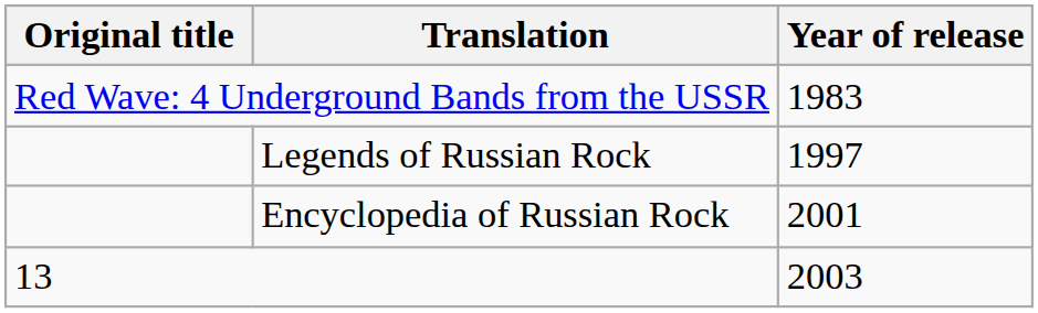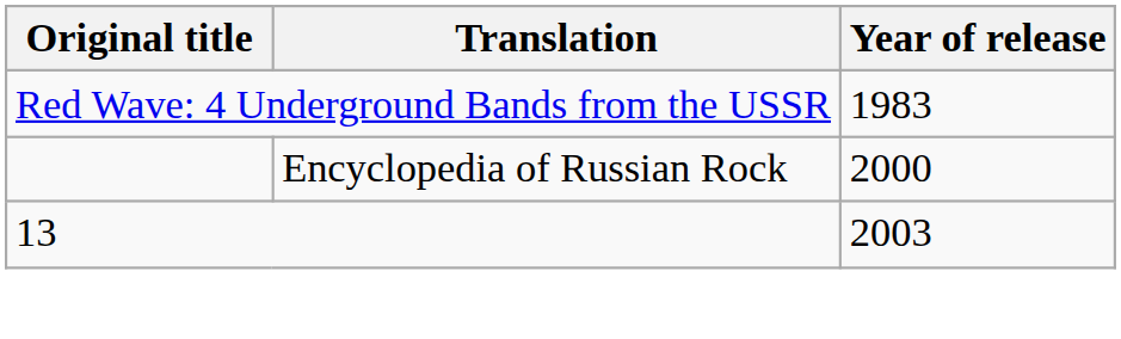- row: Legends of Russian Rock | 1997
Encyclopedia of Russian Rock | Year of release: 2001 -> 2000
